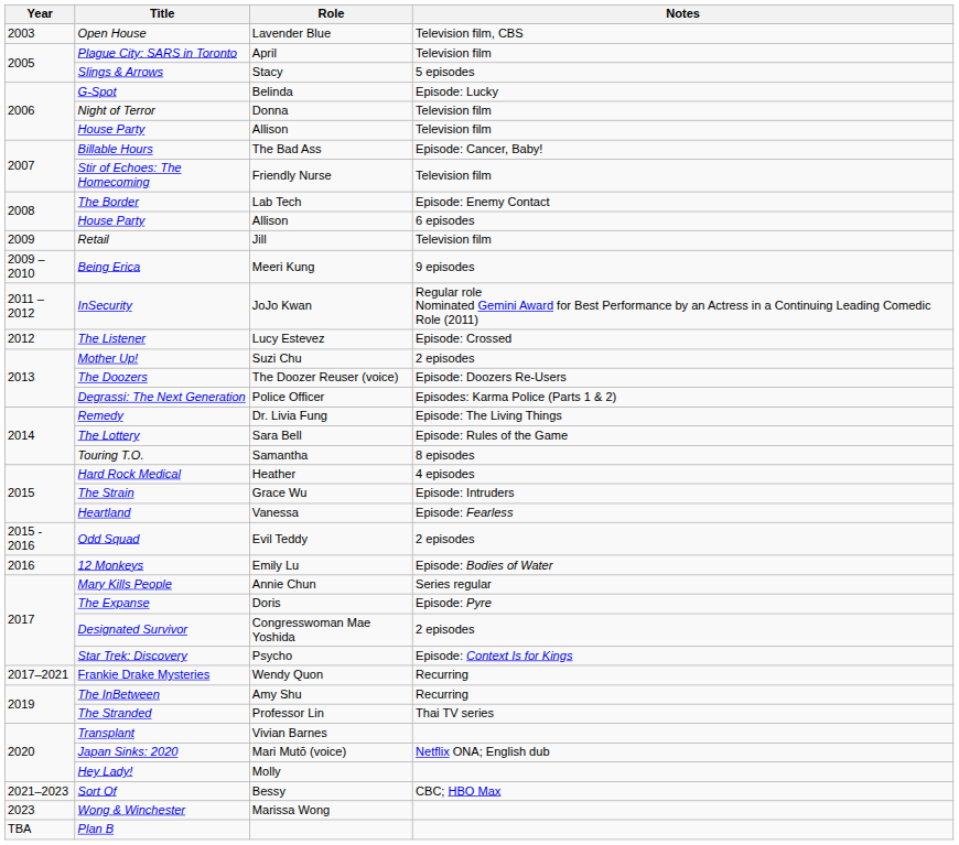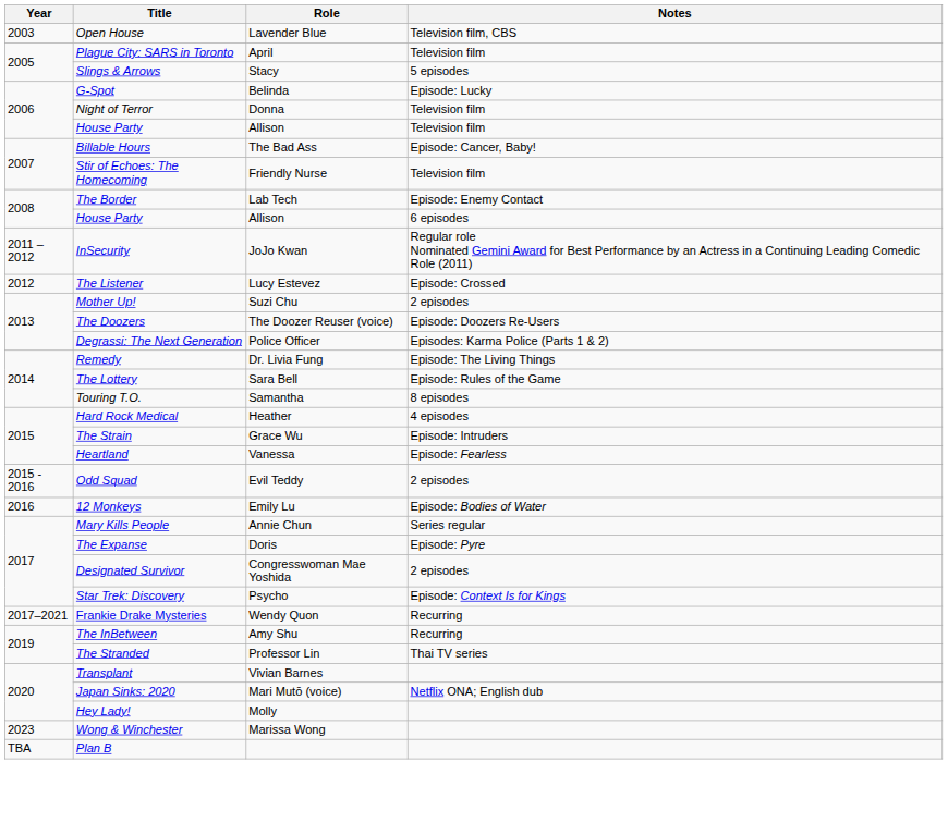- row: 2009 | Retail | Jill | Television film
- row: 2009 – 2010 | Being Erica | Meeri Kung | 9 episodes
- row: 2021–2023 | Sort Of | Bessy | CBC; HBO Max
